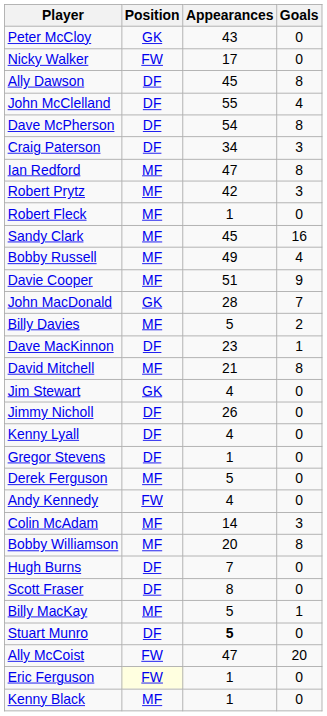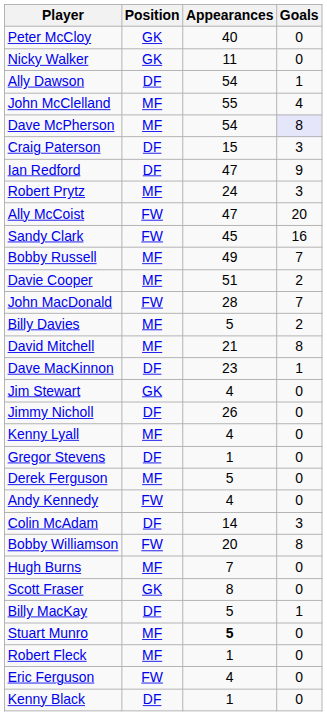Peter McCloy | Appearances: 43 -> 40
Nicky Walker | Position: FW -> GK
Nicky Walker | Appearances: 17 -> 11
Ally Dawson | Appearances: 45 -> 54
Ally Dawson | Goals: 8 -> 1
John McClelland | Position: DF -> MF
Dave McPherson | Position: DF -> MF
Dave McPherson | Goals: no background -> lavender background
Craig Paterson | Appearances: 34 -> 15
Ian Redford | Position: MF -> DF
Ian Redford | Goals: 8 -> 9
Robert Prytz | Appearances: 42 -> 24
rows swapped: Ally McCoist <-> Robert Fleck
Sandy Clark | Position: MF -> FW
Bobby Russell | Goals: 4 -> 7
Davie Cooper | Goals: 9 -> 2
John MacDonald | Position: GK -> FW
rows swapped: Dave MacKinnon <-> David Mitchell
Kenny Lyall | Position: DF -> MF
Colin McAdam | Position: MF -> DF
Bobby Williamson | Position: MF -> FW
Hugh Burns | Position: DF -> MF
Scott Fraser | Position: DF -> GK
Billy MacKay | Position: MF -> DF
Stuart Munro | Position: DF -> MF
Eric Ferguson | Position: lightyellow background -> no background
Eric Ferguson | Appearances: 1 -> 4
Kenny Black | Position: MF -> DF
